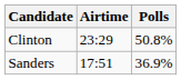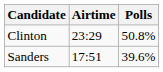Sanders | Polls: 36.9% -> 39.6%
